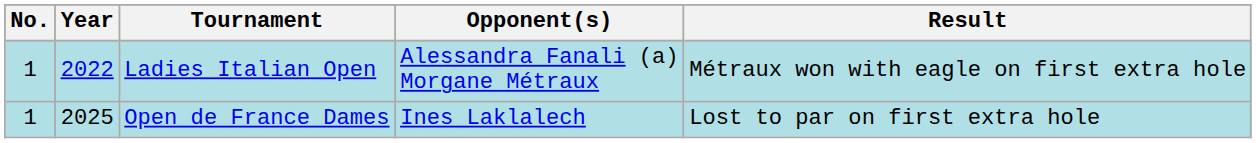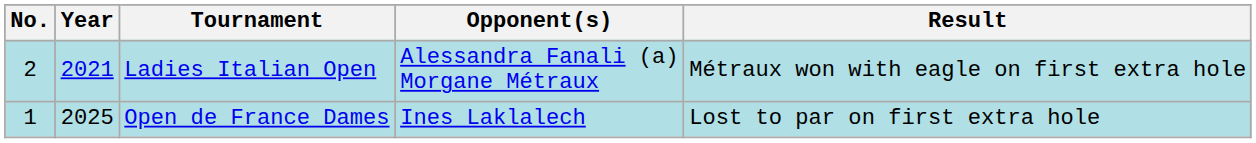Ladies Italian Open | No.: 1 -> 2
Ladies Italian Open | Year: 2022 -> 2021
